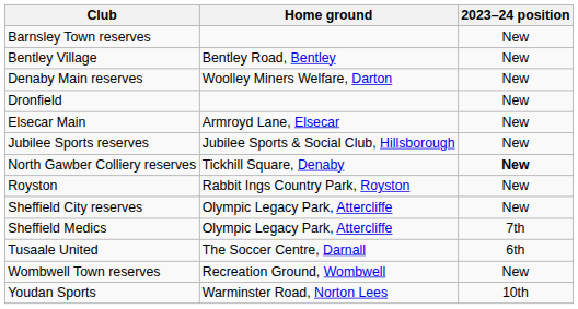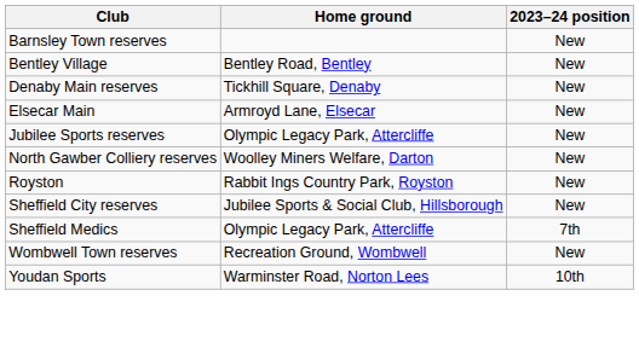Denaby Main reserves | Home ground: Woolley Miners Welfare, Darton -> Tickhill Square, Denaby
- row: Dronfield | New
Jubilee Sports reserves | Home ground: Jubilee Sports & Social Club, Hillsborough -> Olympic Legacy Park, Attercliffe
North Gawber Colliery reserves | Home ground: Tickhill Square, Denaby -> Woolley Miners Welfare, Darton
North Gawber Colliery reserves | 2023–24 position: bold -> normal
Sheffield City reserves | Home ground: Olympic Legacy Park, Attercliffe -> Jubilee Sports & Social Club, Hillsborough
- row: Tusaale United | The Soccer Centre, Darnall | 6th
